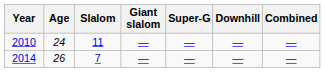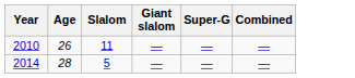- column: Downhill | — | —
2010 | Age: 24 -> 26
2014 | Age: 26 -> 28
2014 | Slalom: 7 -> 5
